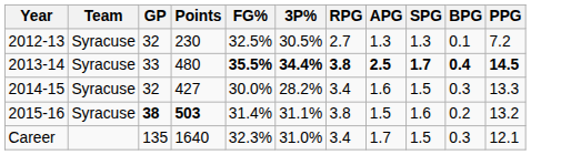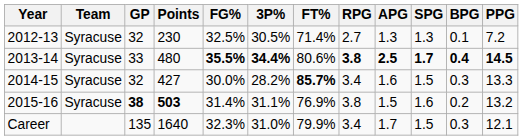+ column: FT% | 71.4% | 80.6% | 85.7% | 76.9% | 79.9%
